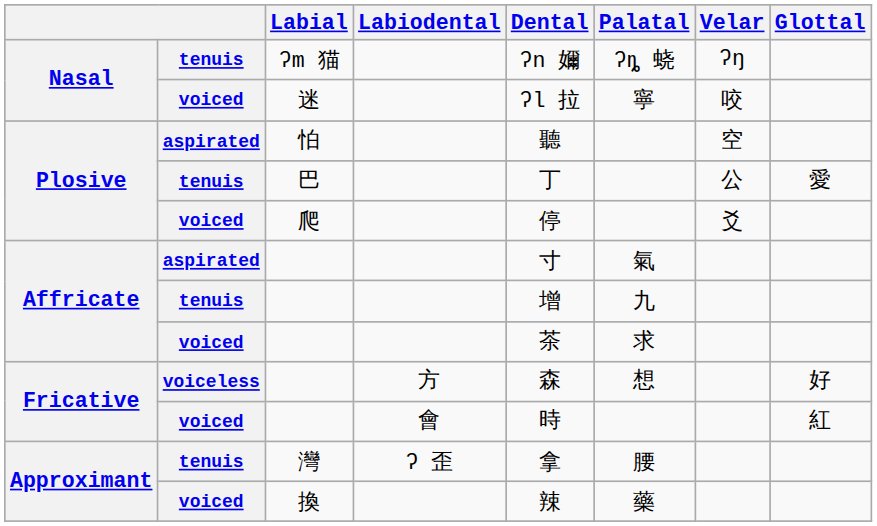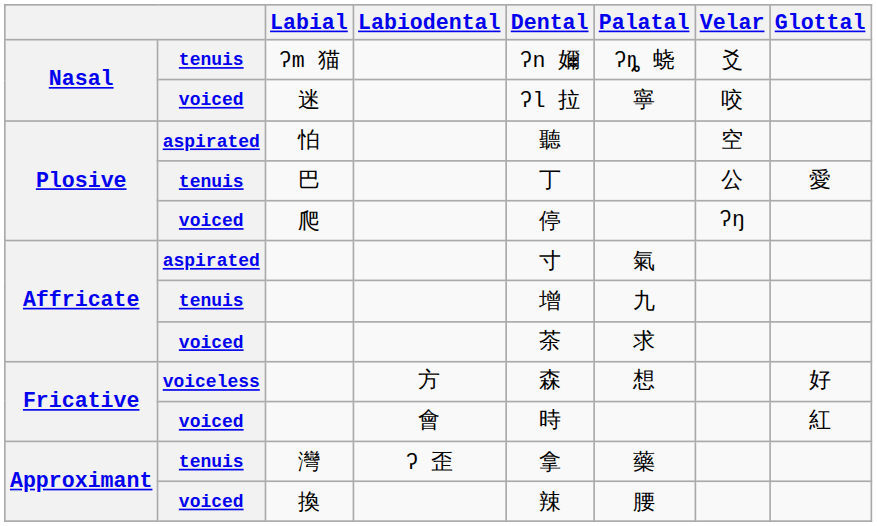ʔm 猫 | Velar: ʔŋ -> 爻
爬 | Velar: 爻 -> ʔŋ
灣 | Palatal: 腰 -> 藥
換 | Palatal: 藥 -> 腰
